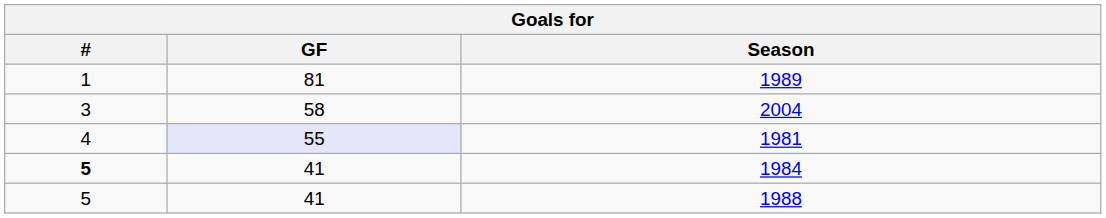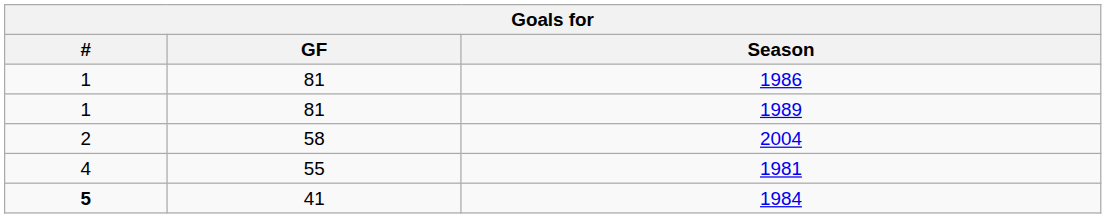+ row: 1 | 81 | 1986
2004 | #: 3 -> 2
1981 | GF: lavender background -> no background
- row: 5 | 41 | 1988
